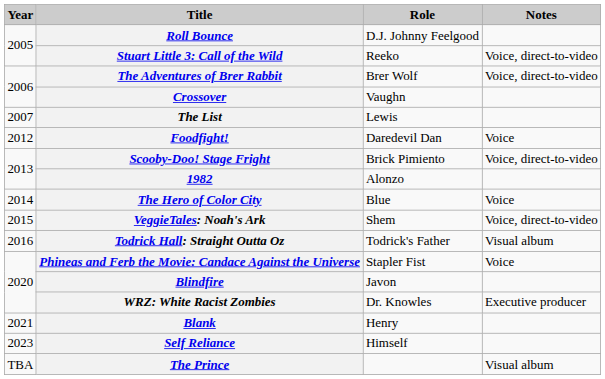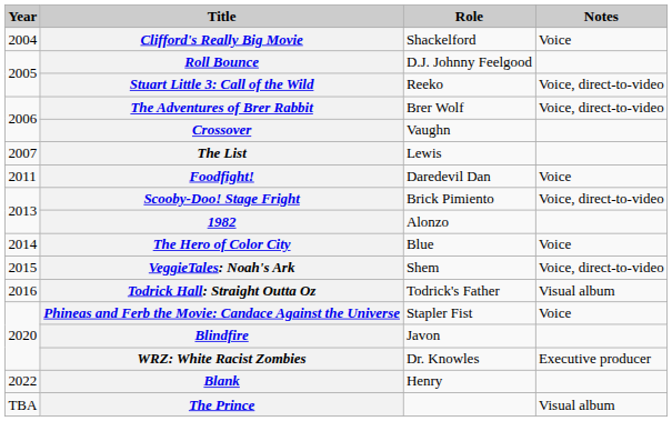+ row: 2004 | Clifford's Really Big Movie | Shackelford | Voice
Foodfight! | Year: 2012 -> 2011
Blank | Year: 2021 -> 2022
- row: 2023 | Self Reliance | Himself
